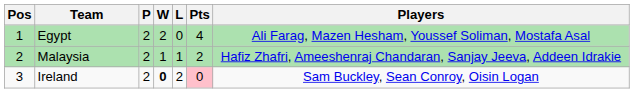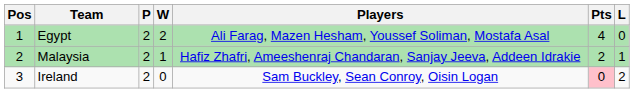columns swapped: L <-> Players
Ireland | W: bold -> normal
